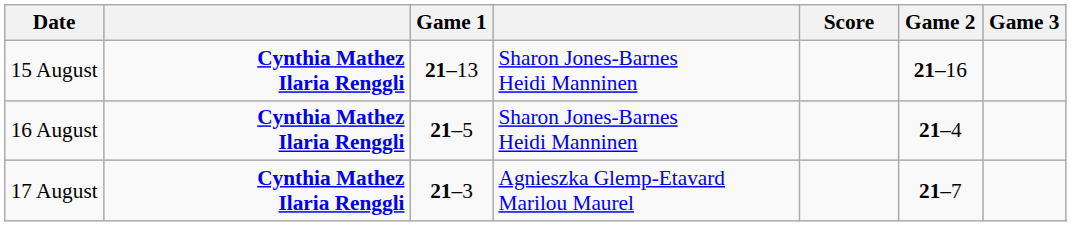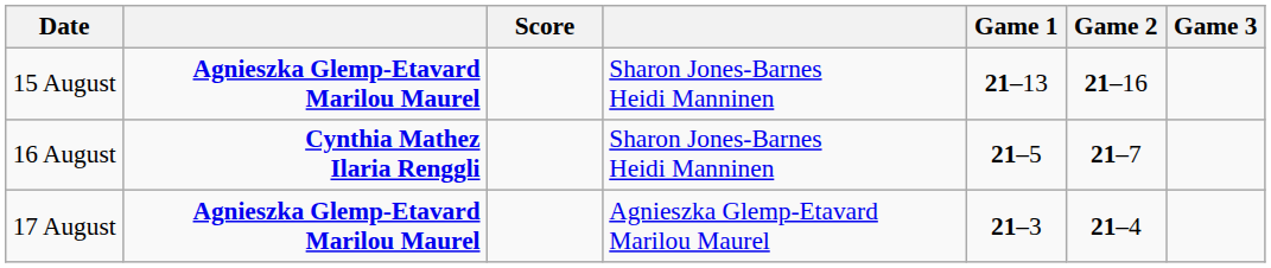columns swapped: Score <-> Game 1
15 August | column 2: Cynthia Mathez Ilaria Renggli -> Agnieszka Glemp-Etavard Marilou Maurel
16 August | Game 2: 21–4 -> 21–7
17 August | column 2: Cynthia Mathez Ilaria Renggli -> Agnieszka Glemp-Etavard Marilou Maurel
17 August | Game 2: 21–7 -> 21–4
